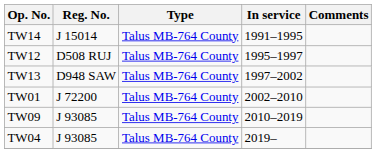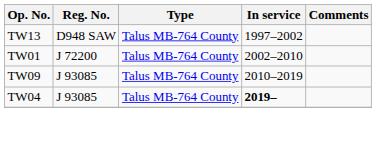- row: TW14 | J 15014 | Talus MB-764 County | 1991–1995
- row: TW12 | D508 RUJ | Talus MB-764 County | 1995–1997
TW04 | In service: normal -> bold
